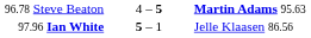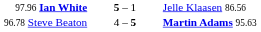rows swapped: 97.96 Ian White <-> 96.78 Steve Beaton
